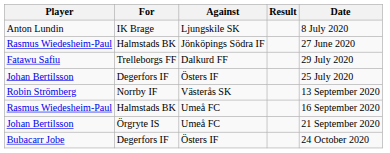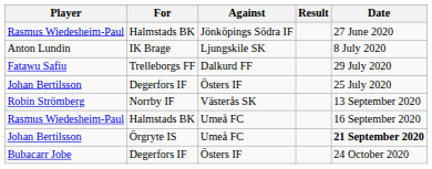rows swapped: Rasmus Wiedesheim-Paul / Jönköpings Södra IF <-> Anton Lundin
Johan Bertilsson / Umeå FC | Date: normal -> bold
